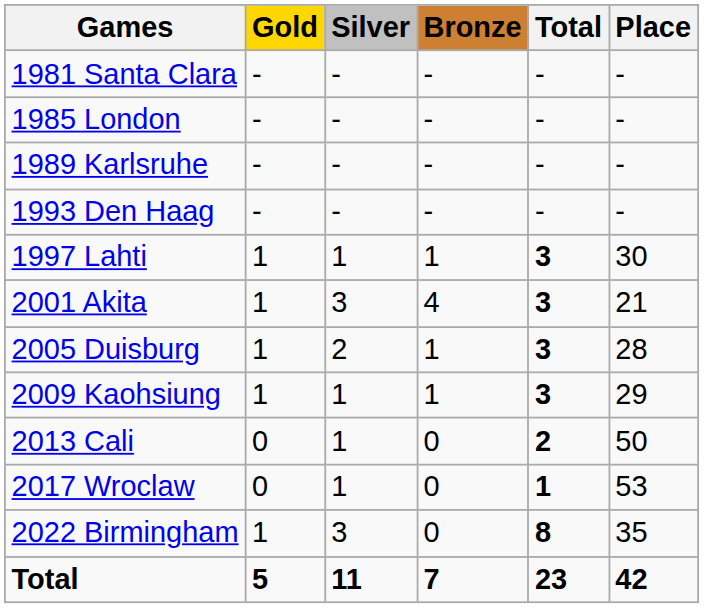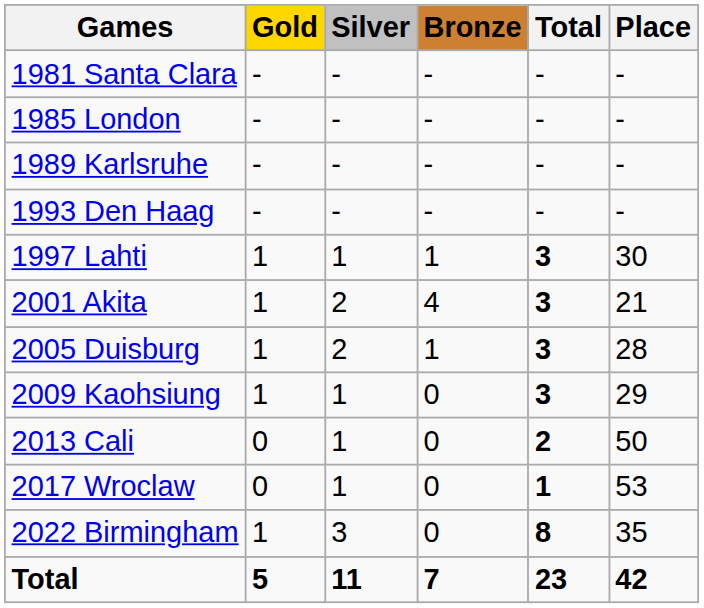2001 Akita | Silver: 3 -> 2
2009 Kaohsiung | Bronze: 1 -> 0
